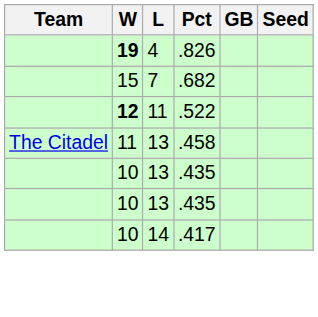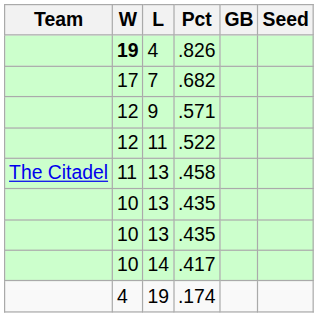.682 | W: 15 -> 17
+ row: 12 | 9 | .571
.522 | W: bold -> normal
+ row: 4 | 19 | .174
